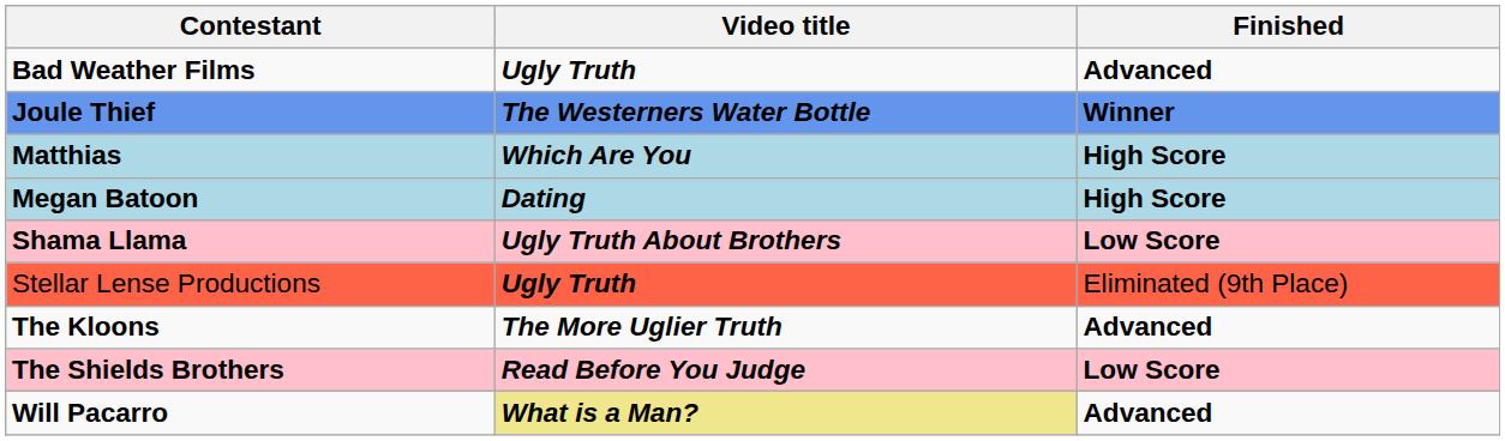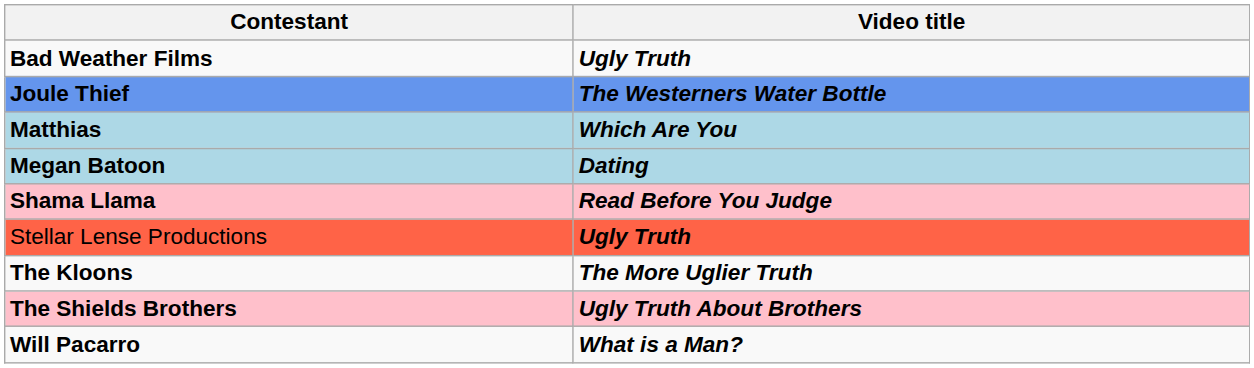- column: Finished | Advanced | Winner | High Score | High Score | Low Score | Eliminated (9th Place) | Advanced | Low Score | Advanced
Shama Llama | Video title: Ugly Truth About Brothers -> Read Before You Judge
The Shields Brothers | Video title: Read Before You Judge -> Ugly Truth About Brothers
Will Pacarro | Video title: khaki background -> no background
